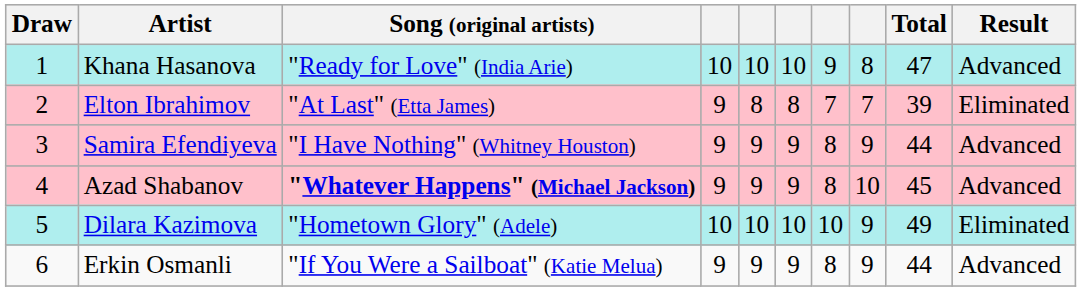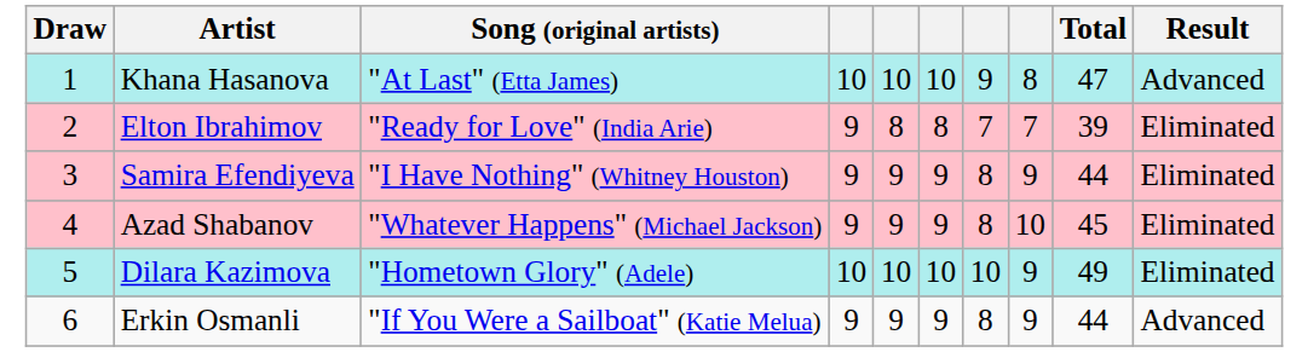Khana Hasanova | Song (original artists): "Ready for Love" (India Arie) -> "At Last" (Etta James)
Elton Ibrahimov | Song (original artists): "At Last" (Etta James) -> "Ready for Love" (India Arie)
Samira Efendiyeva | Result: Advanced -> Eliminated
Azad Shabanov | Song (original artists): bold -> normal
Azad Shabanov | Result: Advanced -> Eliminated
